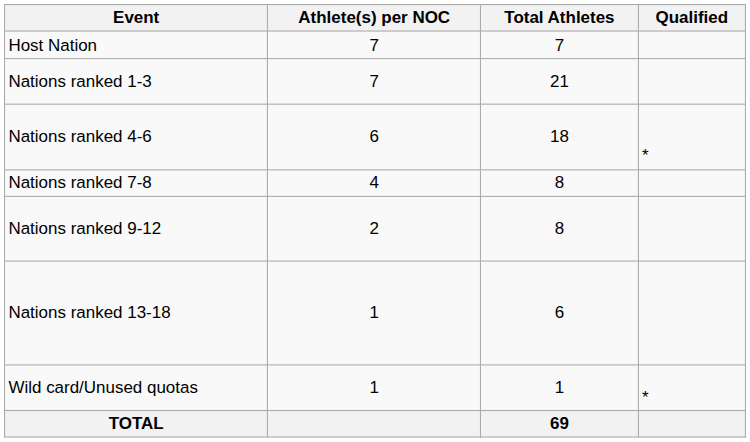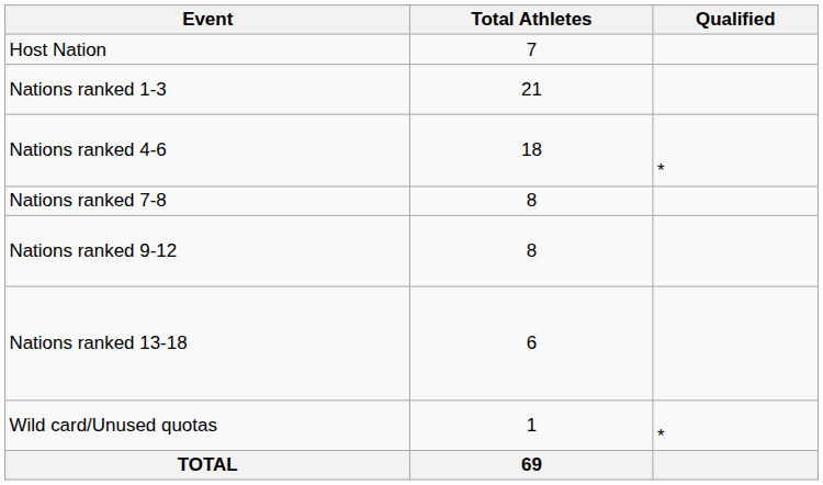- column: Athlete(s) per NOC | 7 | 7 | 6 | 4 | 2 | 1 | 1
